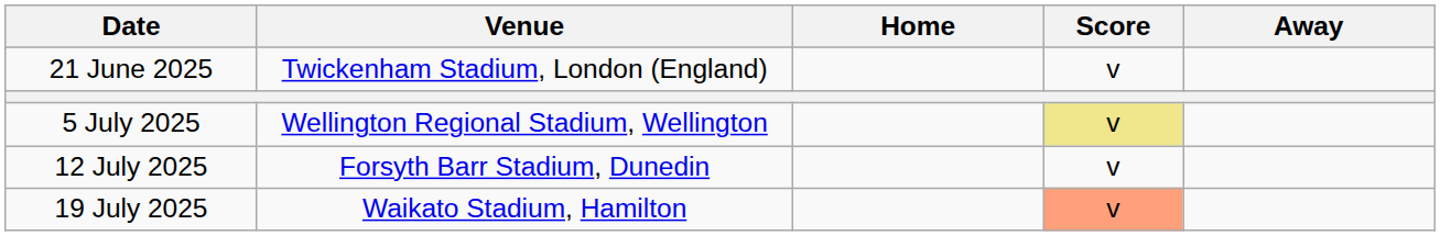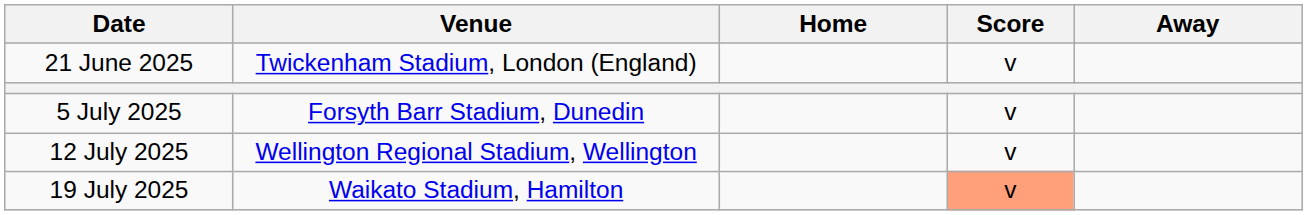5 July 2025 | Venue: Wellington Regional Stadium, Wellington -> Forsyth Barr Stadium, Dunedin
5 July 2025 | Score: khaki background -> no background
12 July 2025 | Venue: Forsyth Barr Stadium, Dunedin -> Wellington Regional Stadium, Wellington
